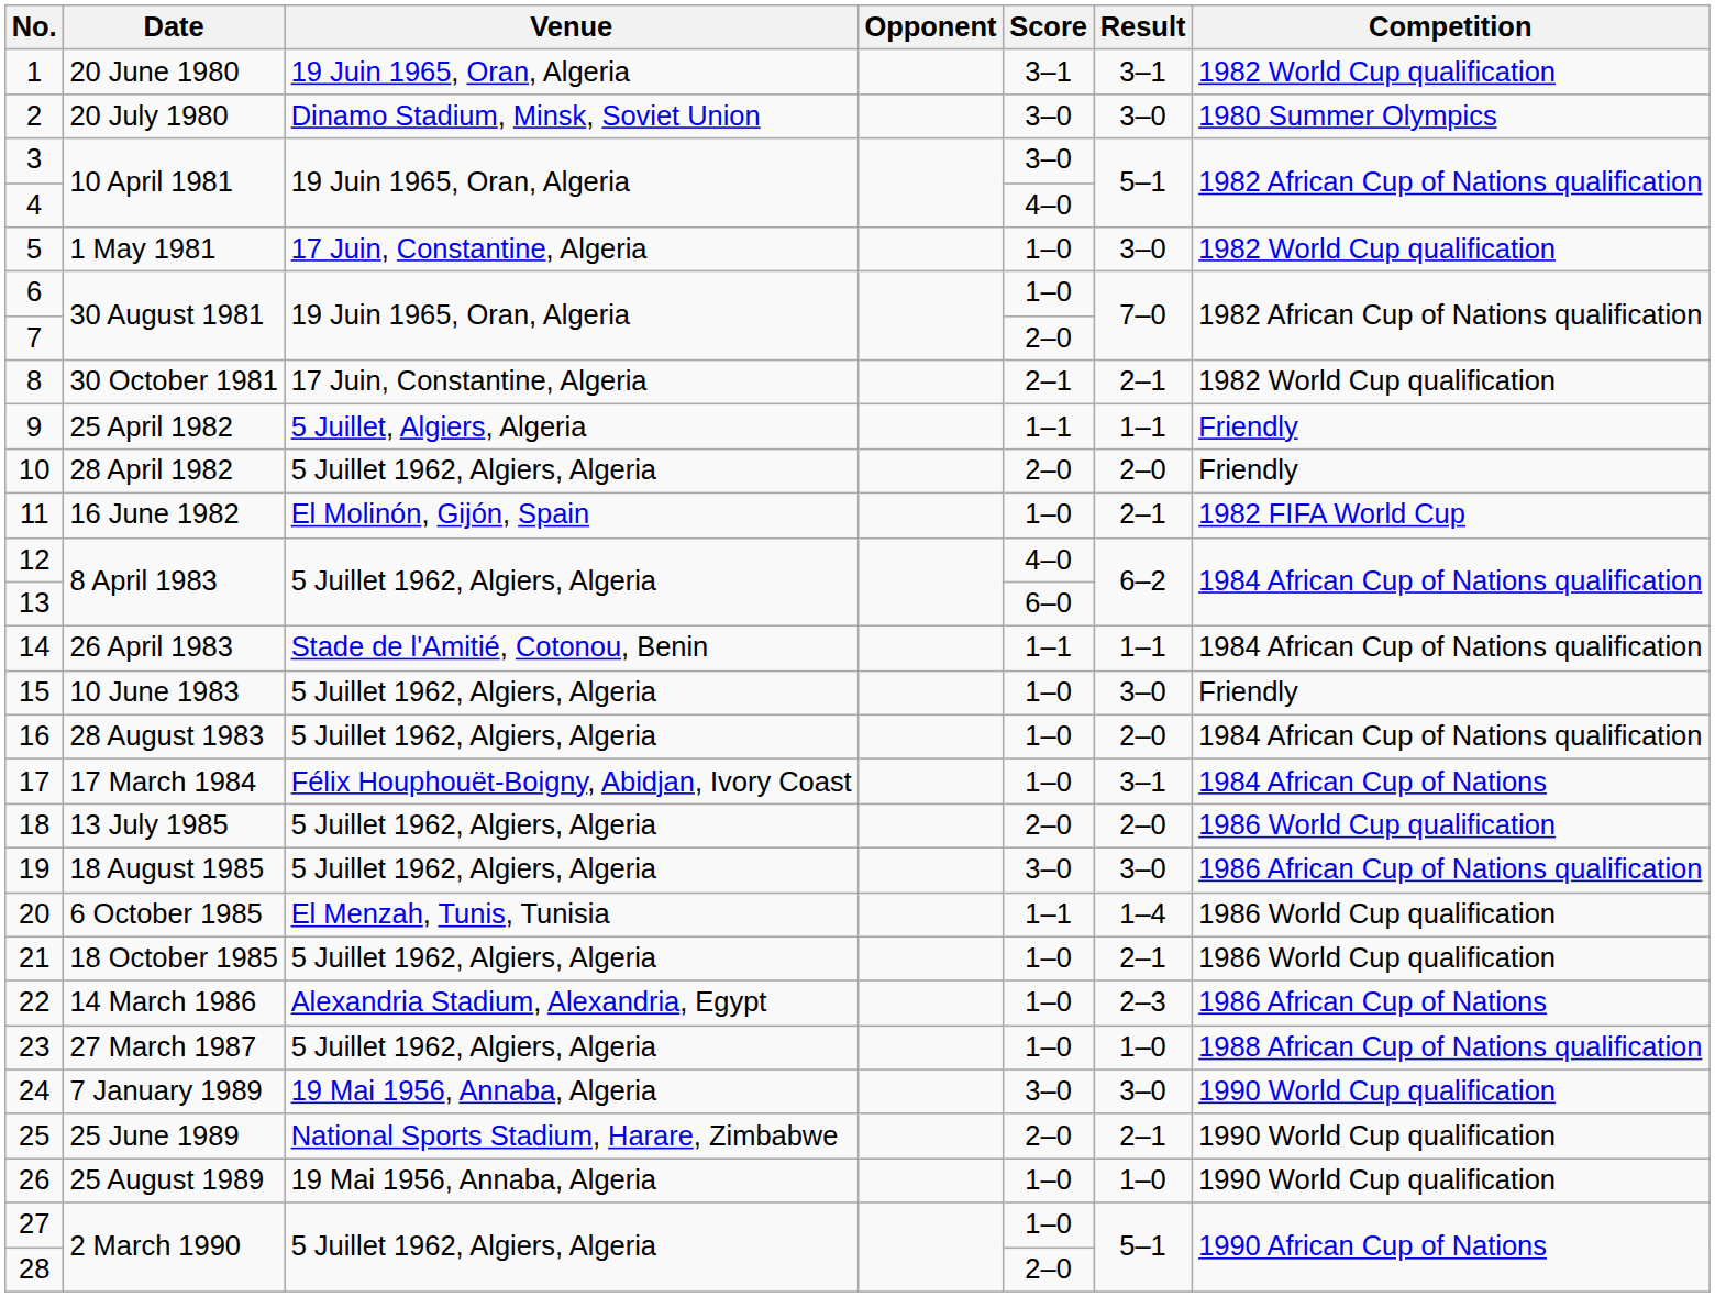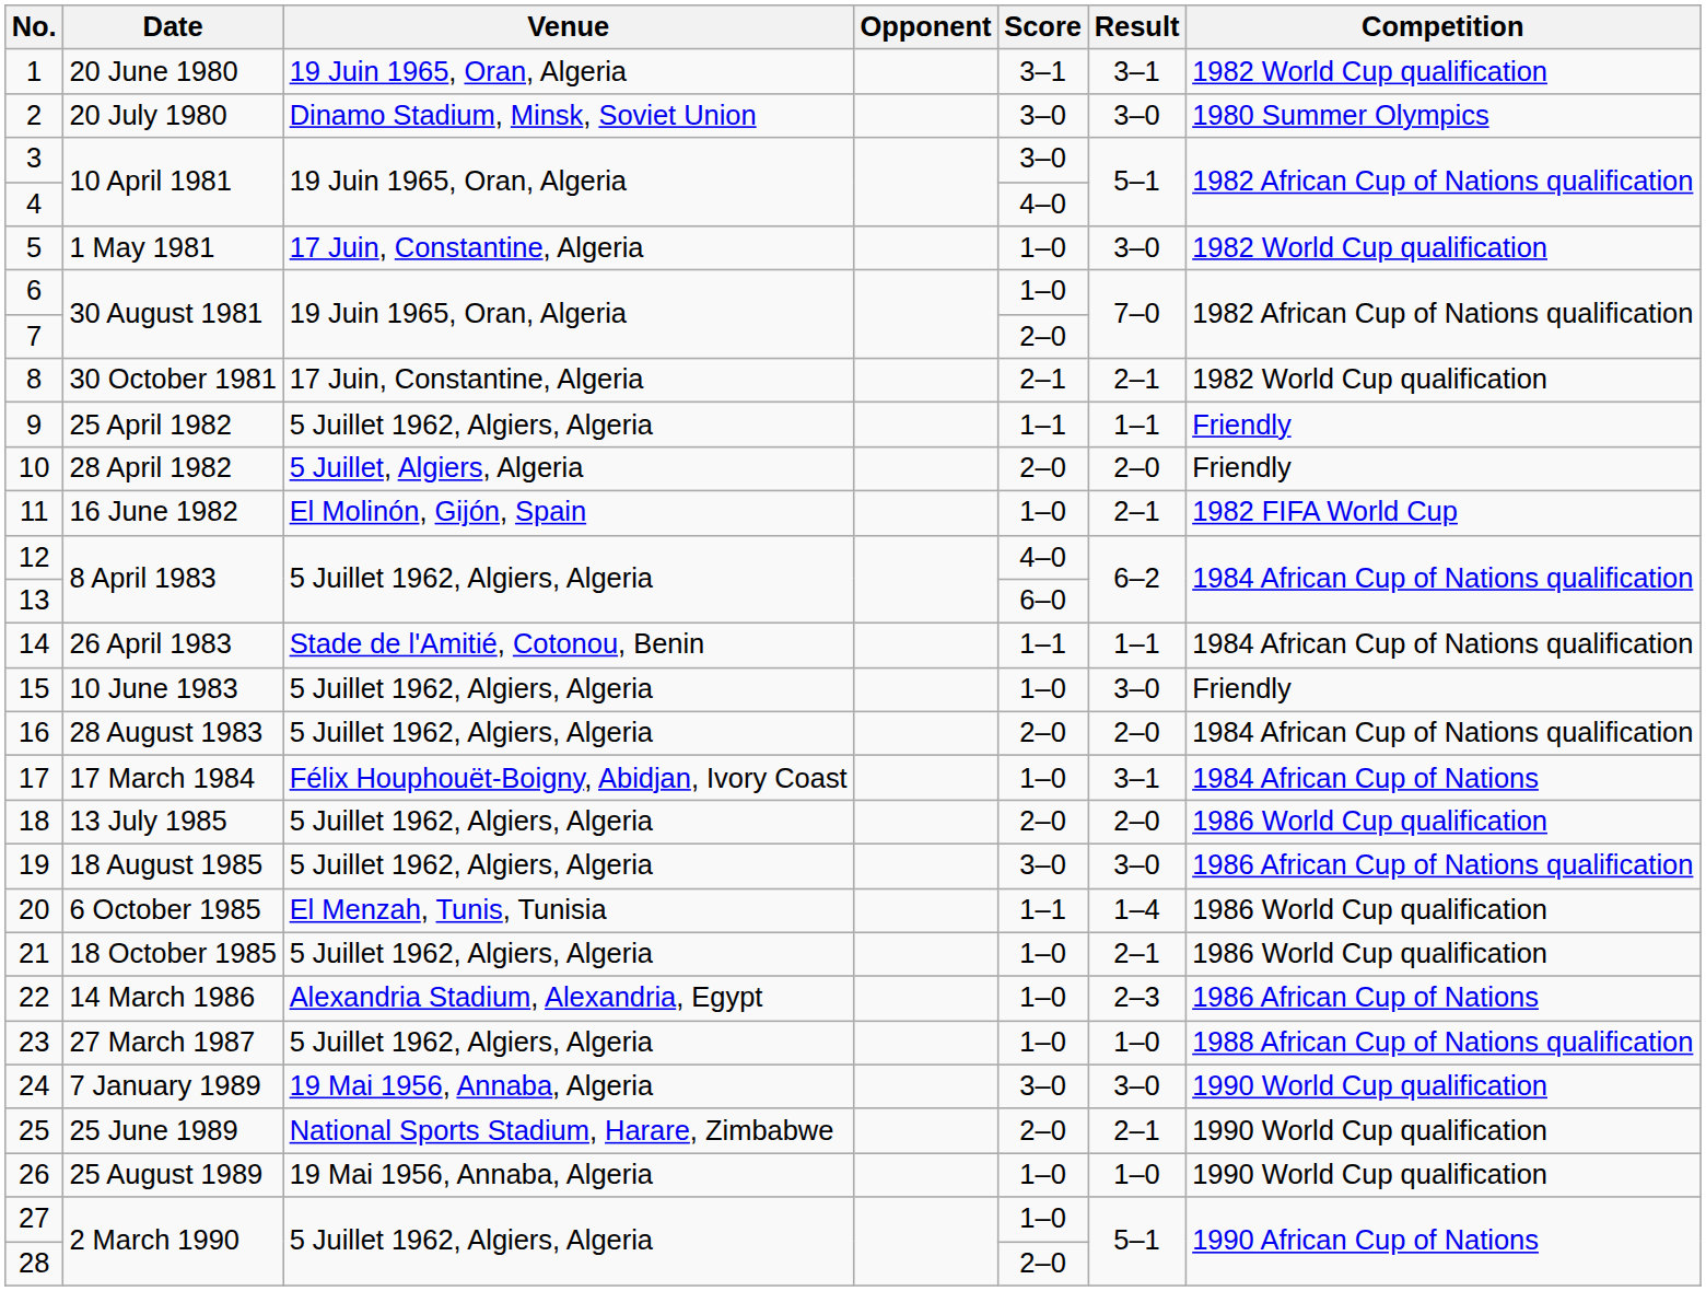9 | Venue: 5 Juillet, Algiers, Algeria -> 5 Juillet 1962, Algiers, Algeria
10 | Venue: 5 Juillet 1962, Algiers, Algeria -> 5 Juillet, Algiers, Algeria
16 | Score: 1–0 -> 2–0
